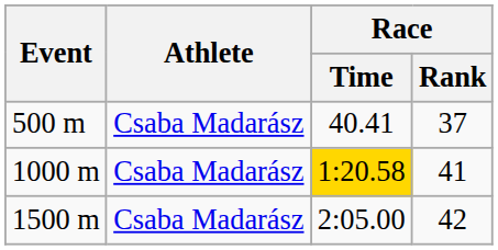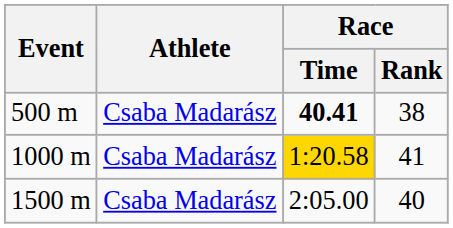500 m | Race / Time: normal -> bold
500 m | Race / Rank: 37 -> 38
1500 m | Race / Rank: 42 -> 40
